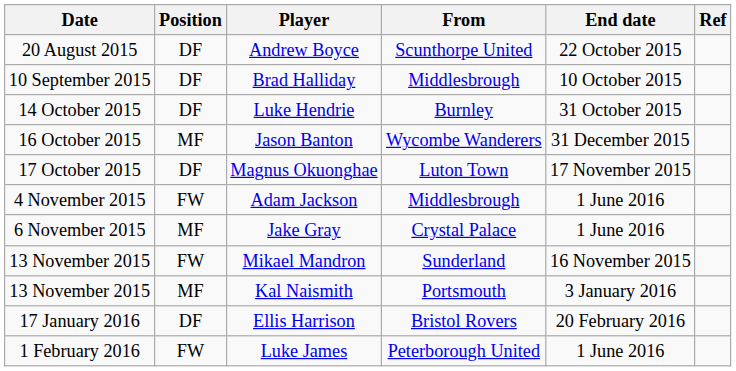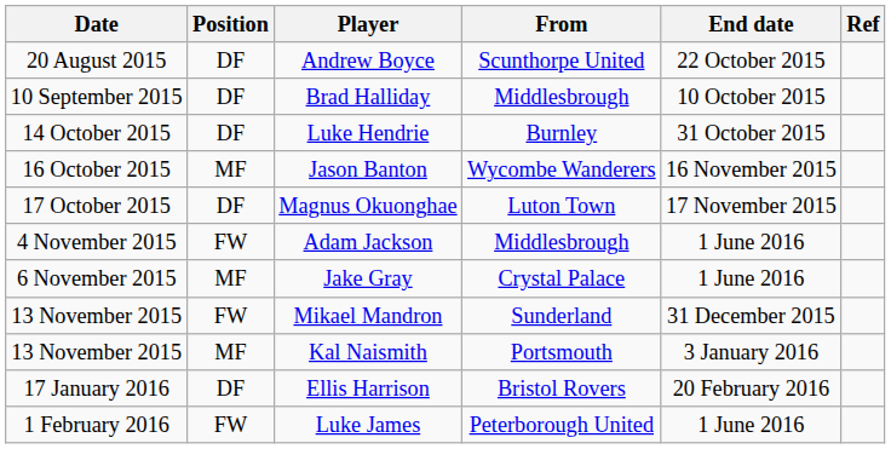Jason Banton | End date: 31 December 2015 -> 16 November 2015
Mikael Mandron | End date: 16 November 2015 -> 31 December 2015
